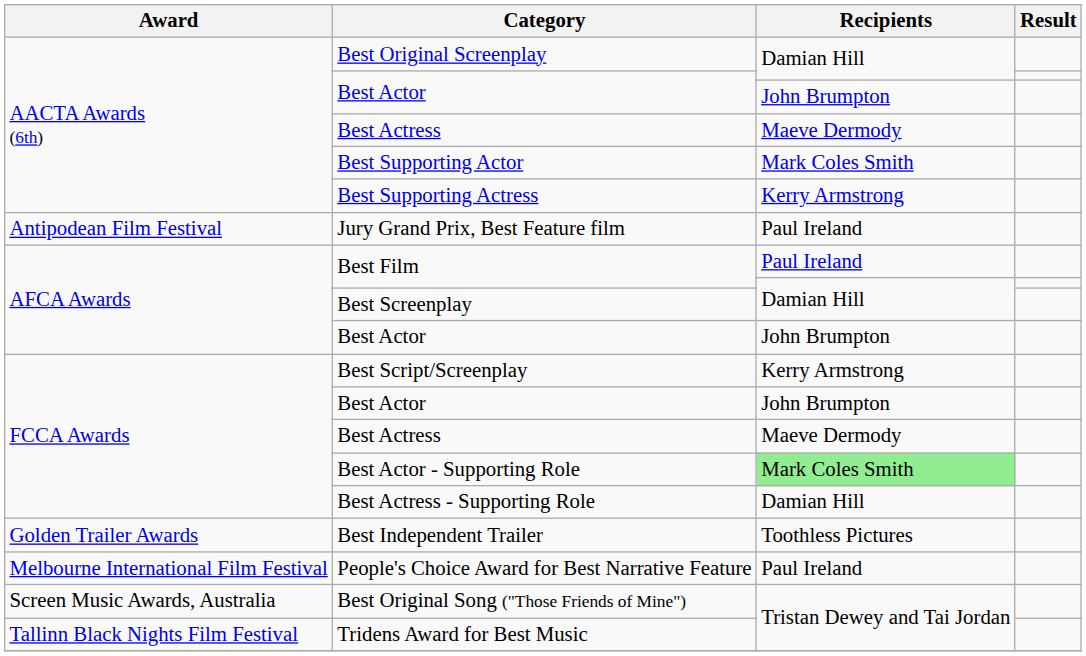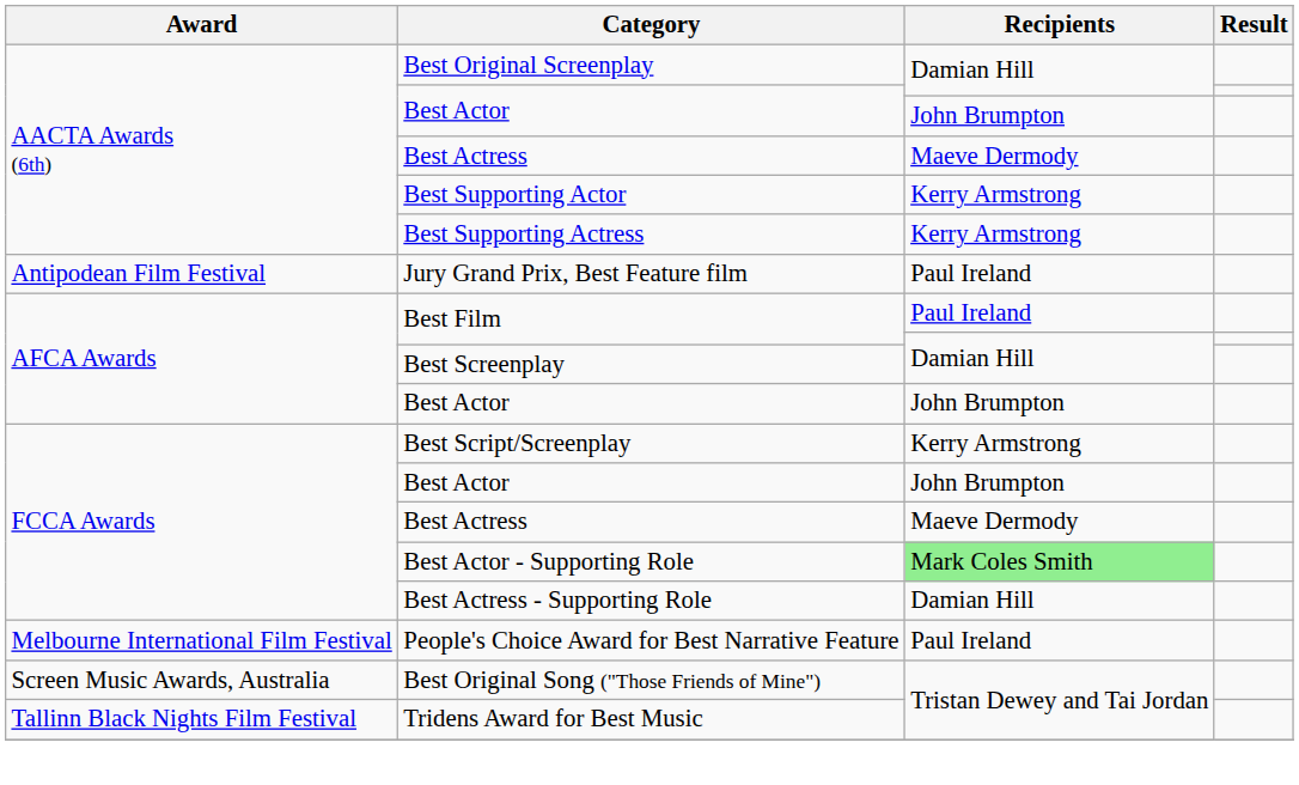Best Supporting Actor | Recipients: Mark Coles Smith -> Kerry Armstrong
- row: Golden Trailer Awards | Best Independent Trailer | Toothless Pictures
